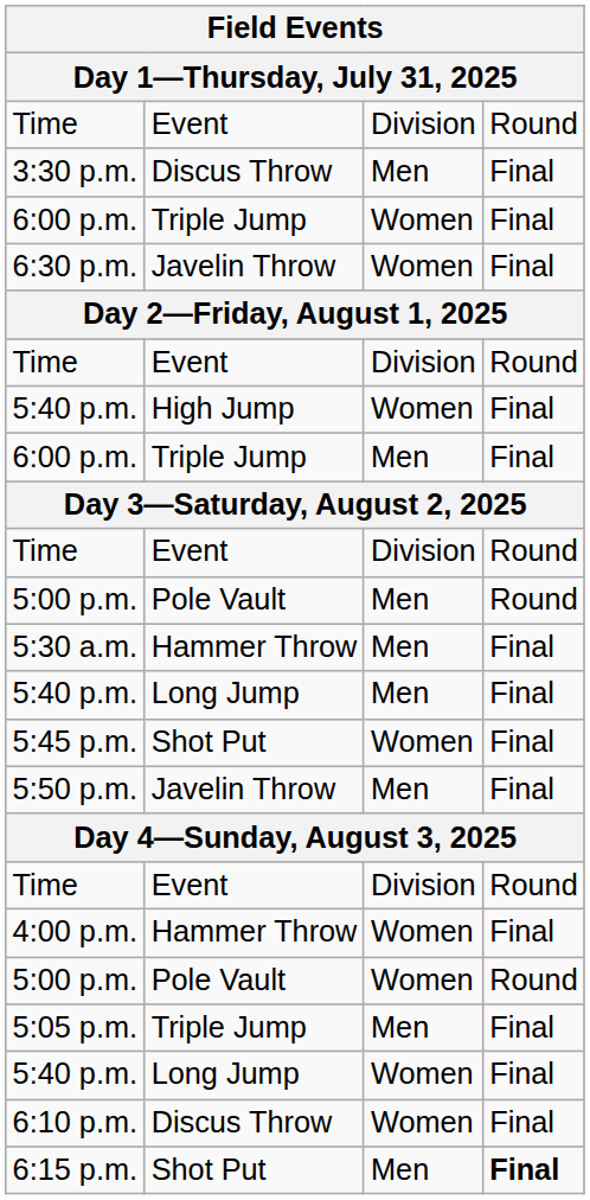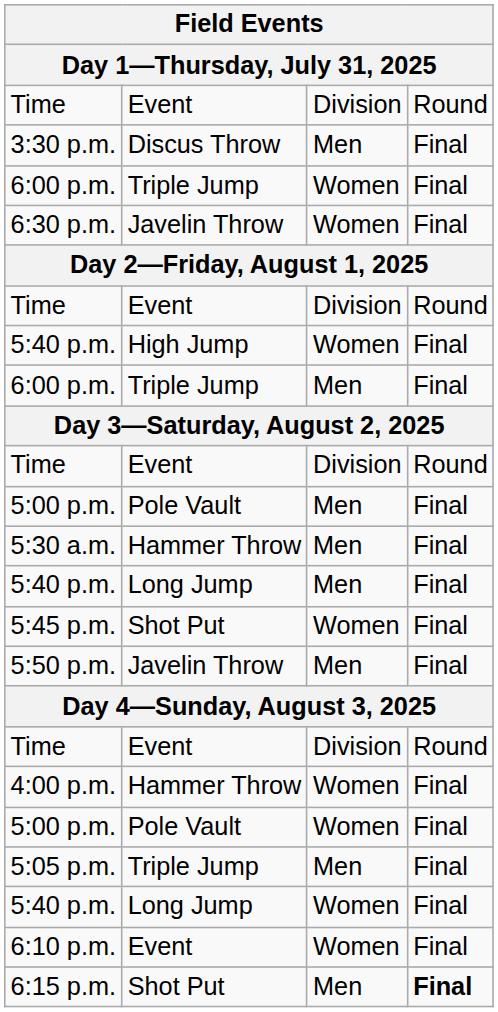5:00 p.m. / Men | column 4: Round -> Final
5:00 p.m. / Women | column 4: Round -> Final
6:10 p.m. | column 2: Discus Throw -> Event
